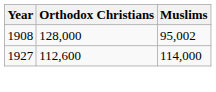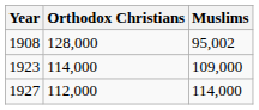+ row: 1923 | 114,000 | 109,000
1927 | Orthodox Christians: 112,600 -> 112,000
